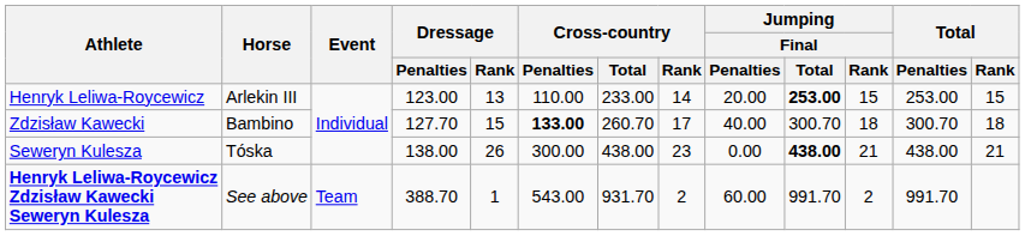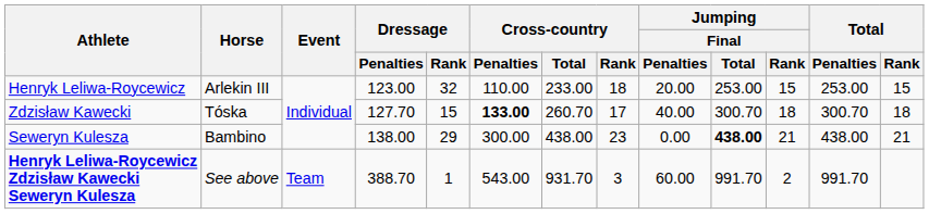Henryk Leliwa-Roycewicz | Dressage / Rank: 13 -> 32
Henryk Leliwa-Roycewicz | Cross-country / Rank: 14 -> 18
Henryk Leliwa-Roycewicz | Jumping / Final / Total: bold -> normal
Zdzisław Kawecki | Horse: Bambino -> Tóska
Seweryn Kulesza | Horse: Tóska -> Bambino
Seweryn Kulesza | Dressage / Rank: 26 -> 29
Henryk Leliwa-Roycewicz Zdzisław Kawecki Seweryn Kulesza | Cross-country / Rank: 2 -> 3
